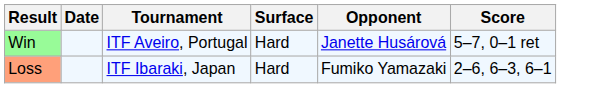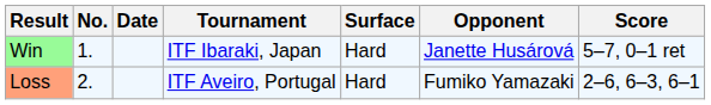+ column: No. | 1. | 2.
Win | Tournament: ITF Aveiro, Portugal -> ITF Ibaraki, Japan
Loss | Tournament: ITF Ibaraki, Japan -> ITF Aveiro, Portugal
